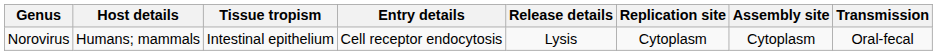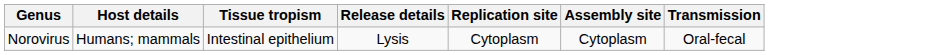- column: Entry details | Cell receptor endocytosis
